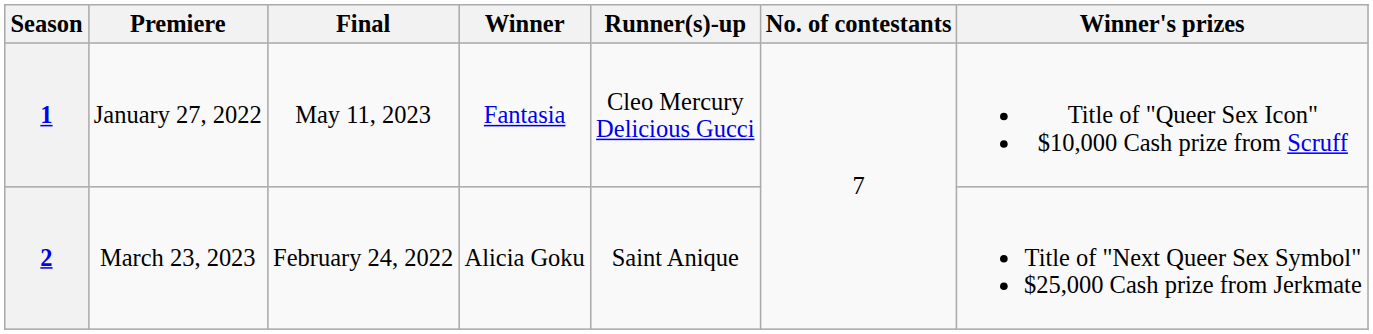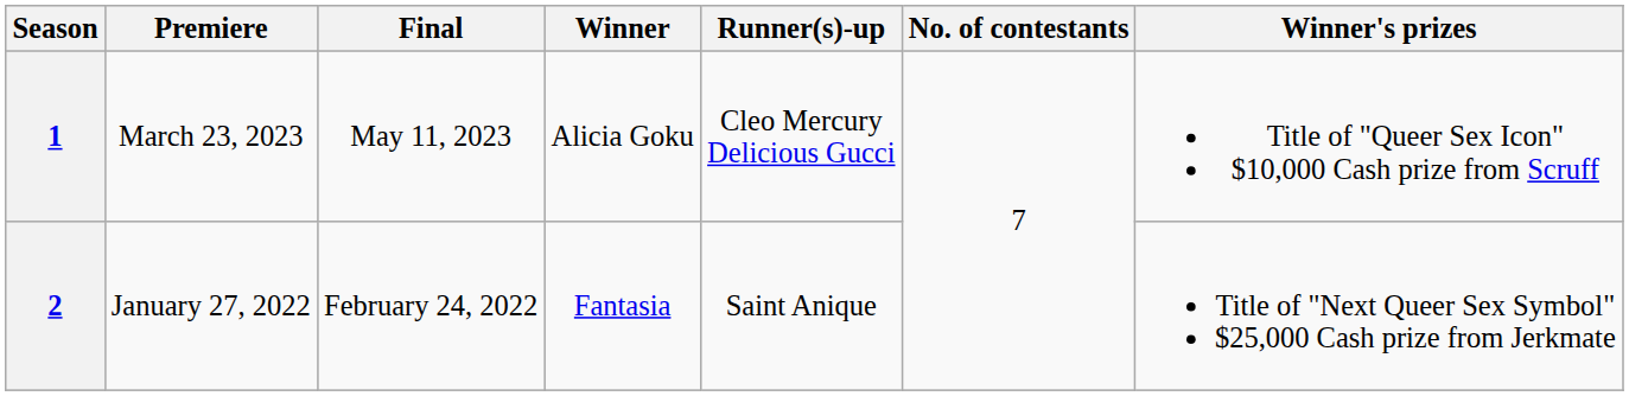1 | Premiere: January 27, 2022 -> March 23, 2023
1 | Winner: Fantasia -> Alicia Goku
2 | Premiere: March 23, 2023 -> January 27, 2022
2 | Winner: Alicia Goku -> Fantasia
